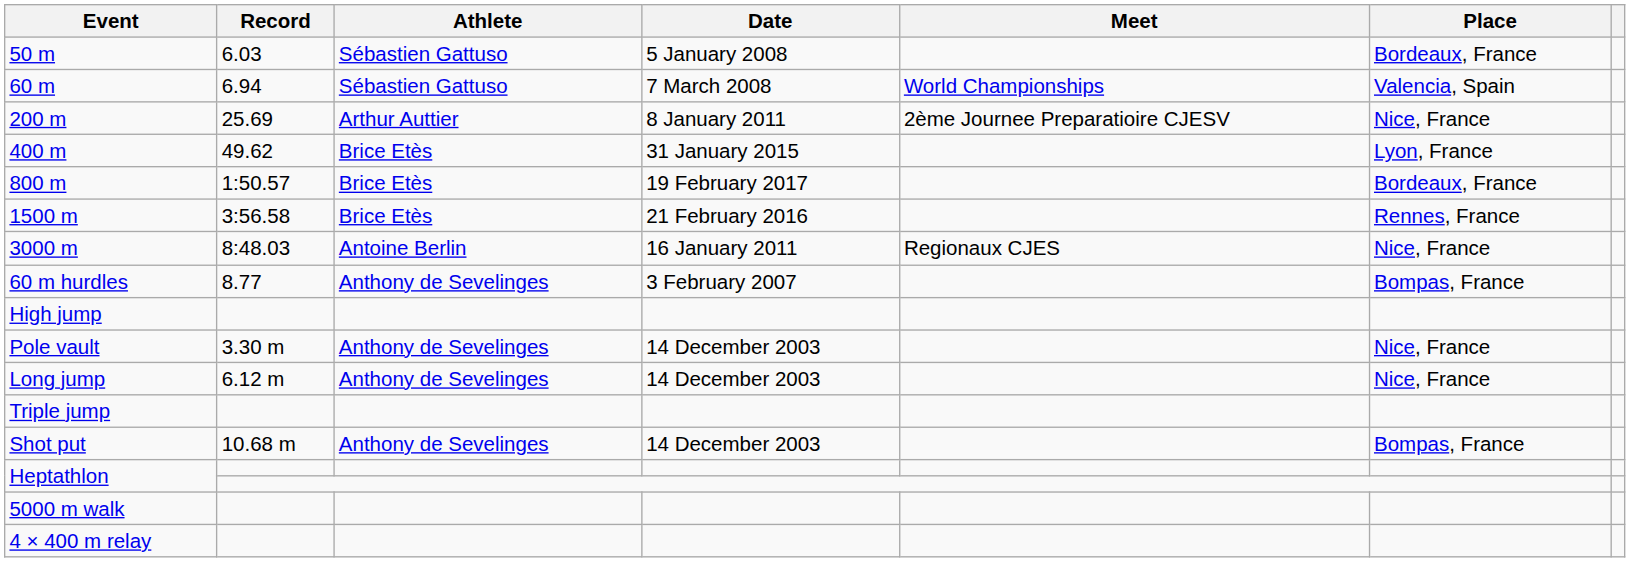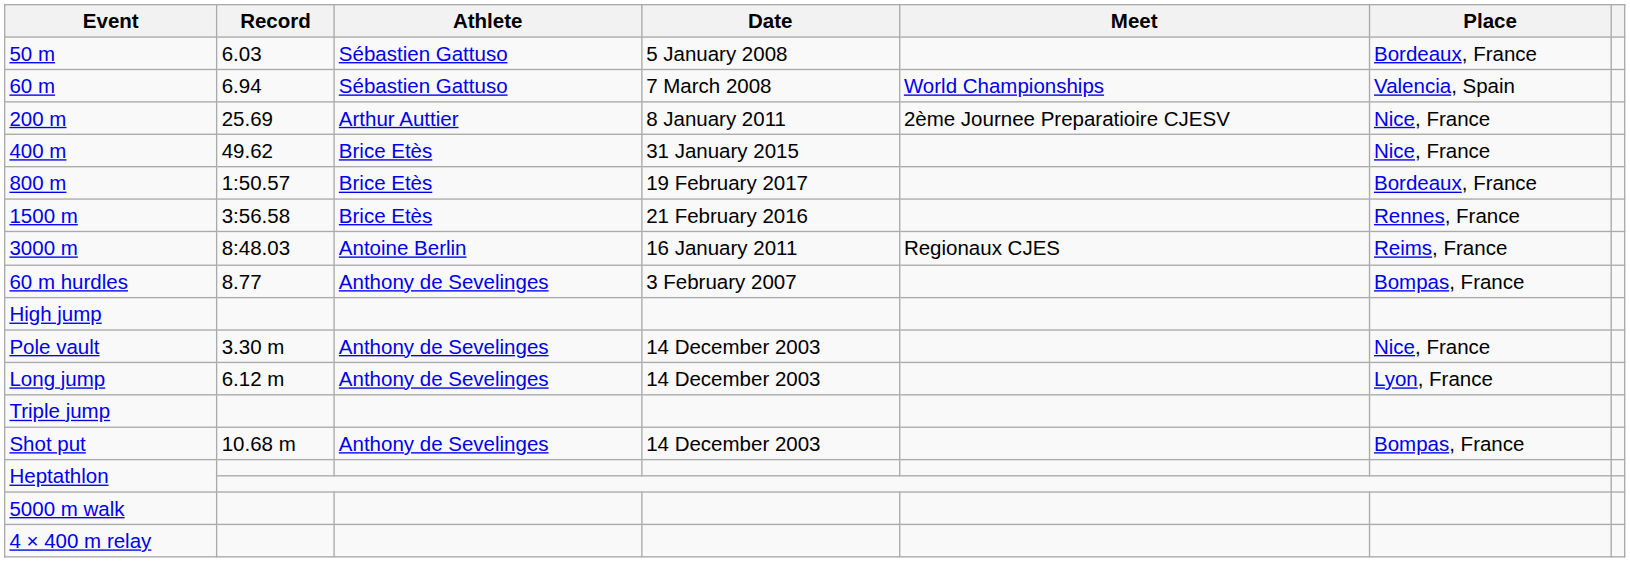400 m | Place: Lyon, France -> Nice, France
3000 m | Place: Nice, France -> Reims, France
Long jump | Place: Nice, France -> Lyon, France
